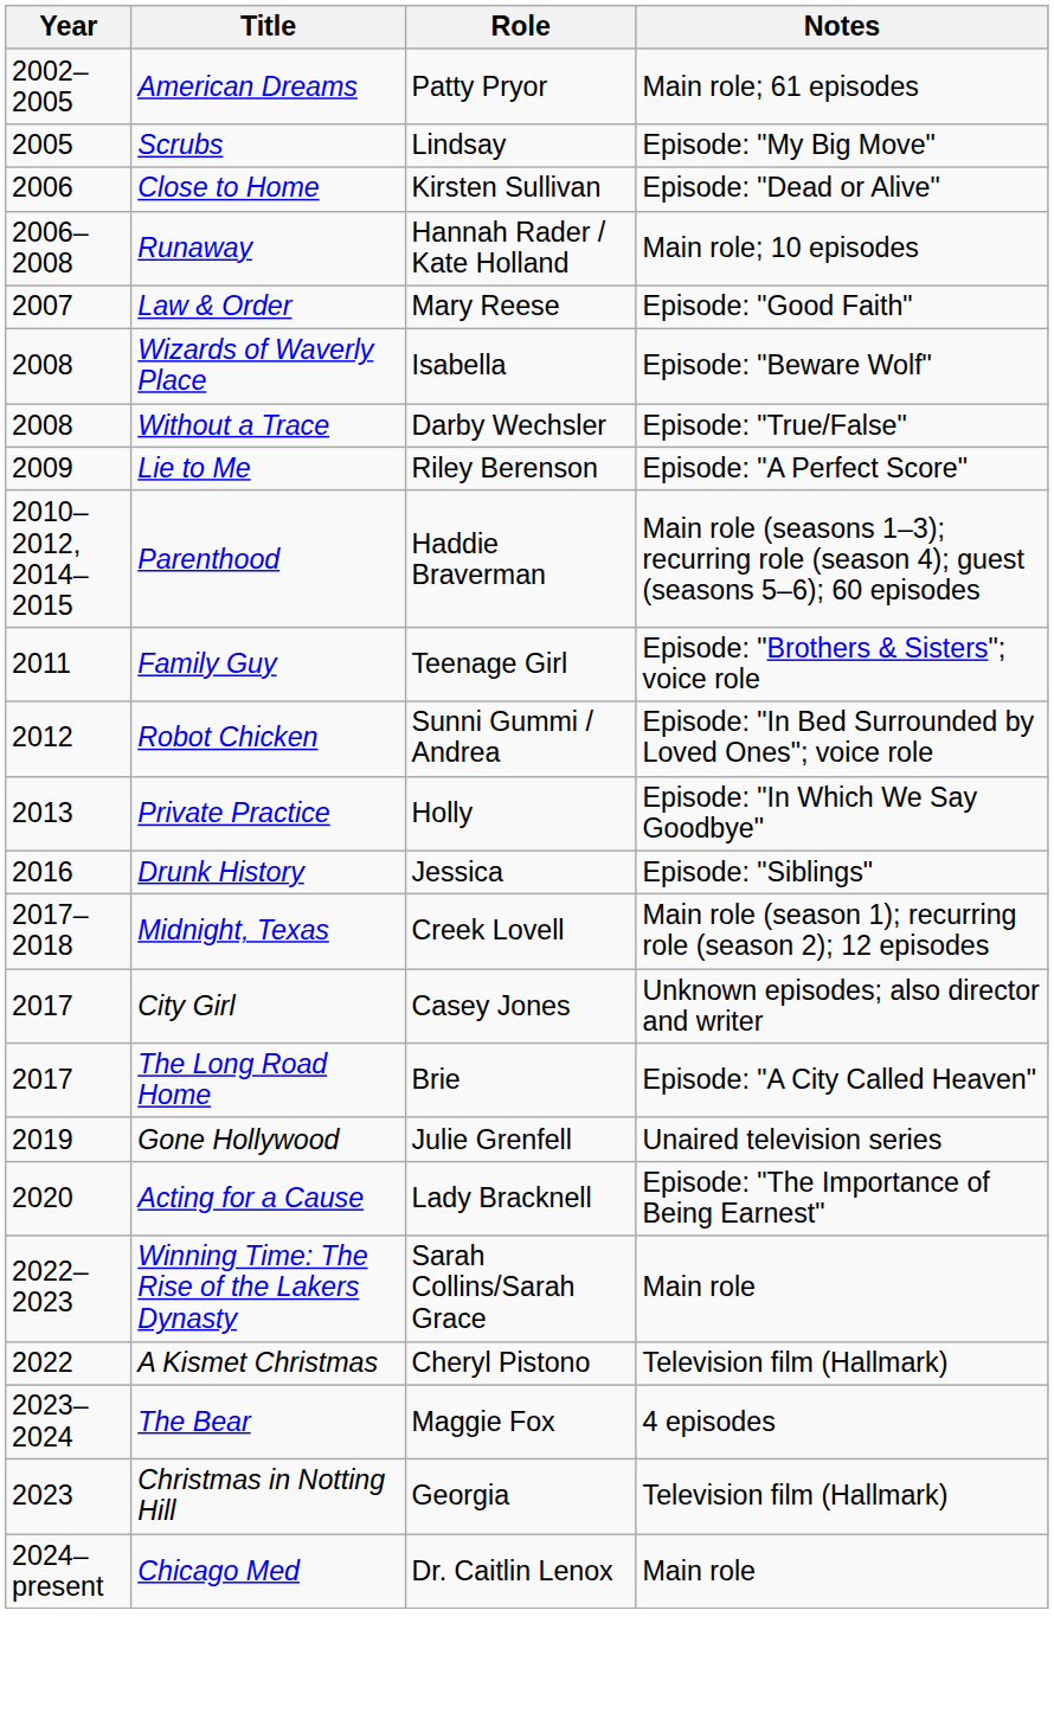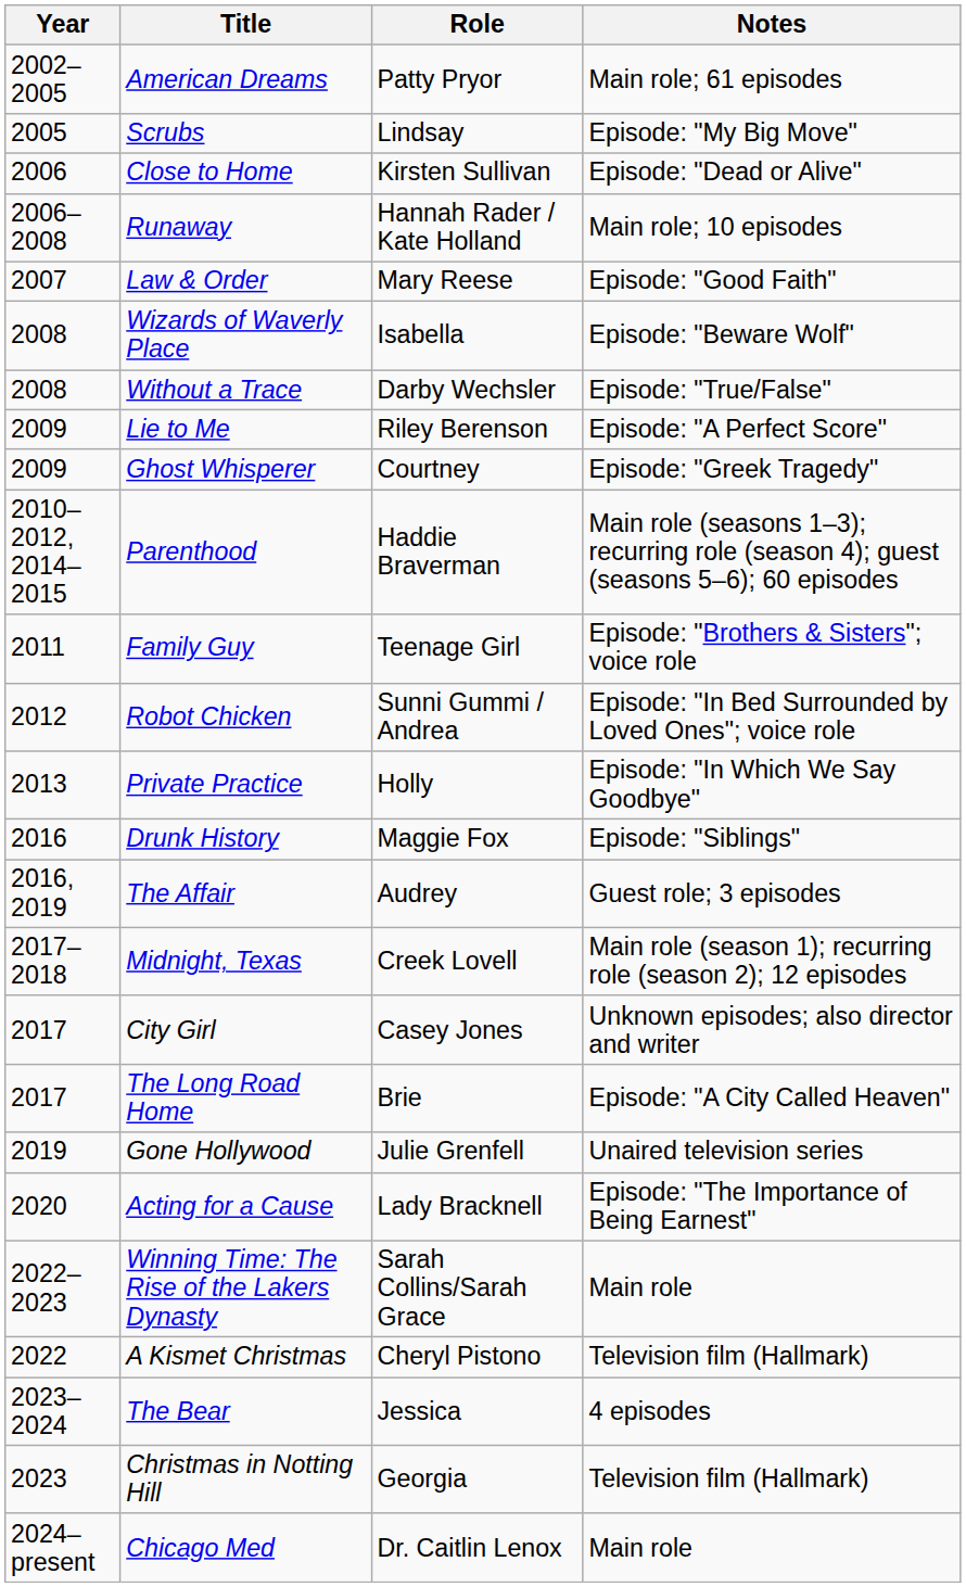+ row: 2009 | Ghost Whisperer | Courtney | Episode: "Greek Tragedy"
Drunk History | Role: Jessica -> Maggie Fox
+ row: 2016, 2019 | The Affair | Audrey | Guest role; 3 episodes
The Bear | Role: Maggie Fox -> Jessica
